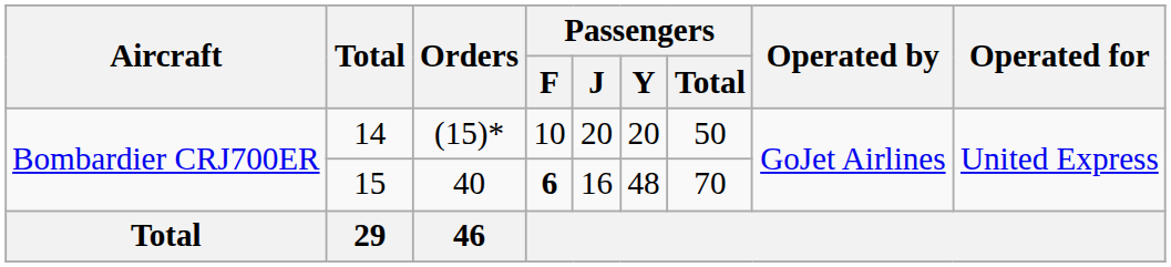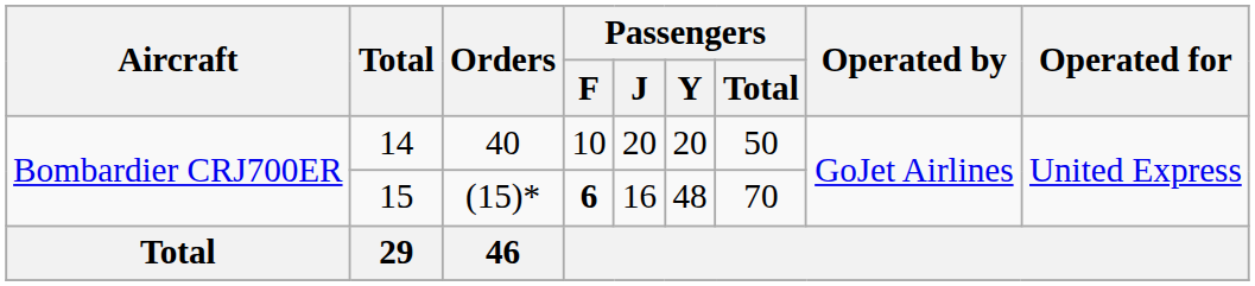14 | Orders: (15)* -> 40
15 | Orders: 40 -> (15)*
